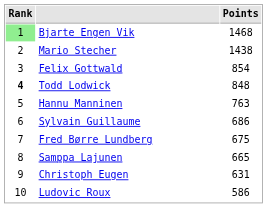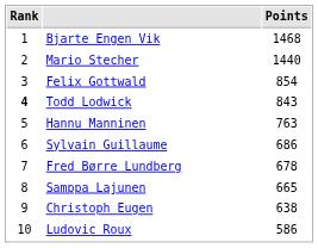Bjarte Engen Vik | Rank: lightgreen background -> no background
Mario Stecher | Points: 1438 -> 1440
Todd Lodwick | Points: 848 -> 843
Fred Børre Lundberg | Points: 675 -> 678
Christoph Eugen | Points: 631 -> 638
